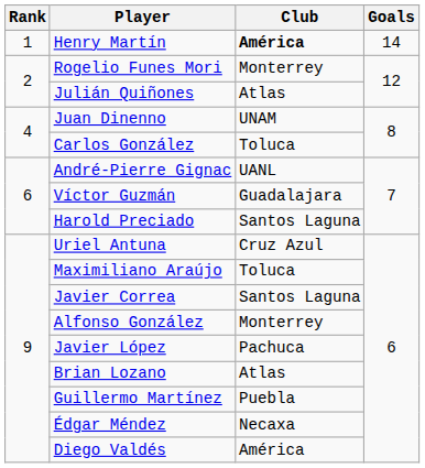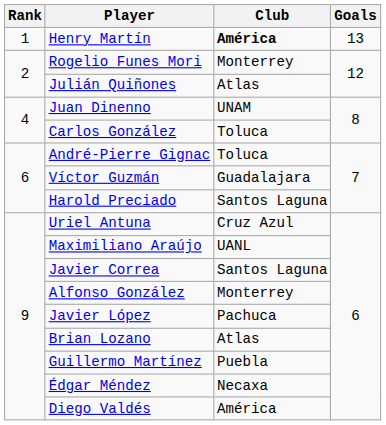Henry Martín | Goals: 14 -> 13
André-Pierre Gignac | Club: UANL -> Toluca
Maximiliano Araújo | Club: Toluca -> UANL
